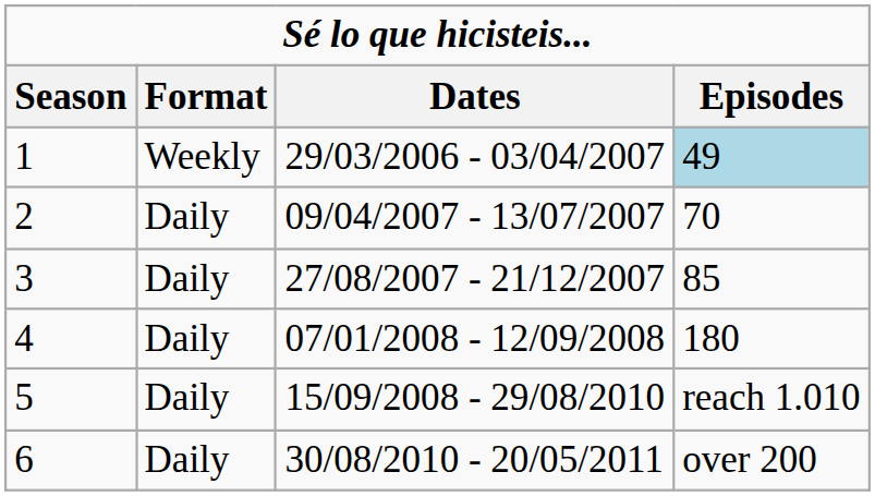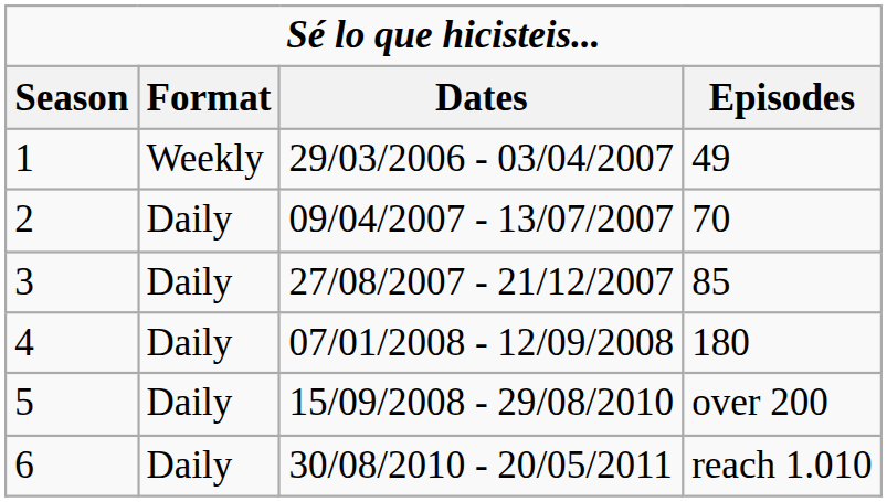1 | Episodes: lightblue background -> no background
5 | Episodes: reach 1.010 -> over 200
6 | Episodes: over 200 -> reach 1.010
